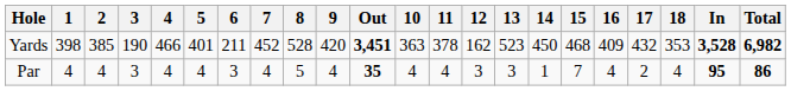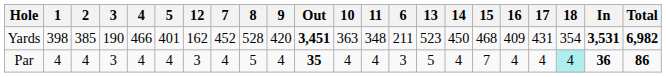columns swapped: 6 <-> 12
Yards | 11: 378 -> 348
Yards | 17: 432 -> 431
Yards | 18: 353 -> 354
Yards | In: 3,528 -> 3,531
Par | 13: 3 -> 5
Par | 14: 1 -> 4
Par | 17: 2 -> 4
Par | 18: no background -> paleturquoise background
Par | In: 95 -> 36
